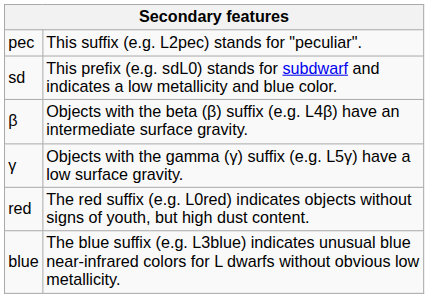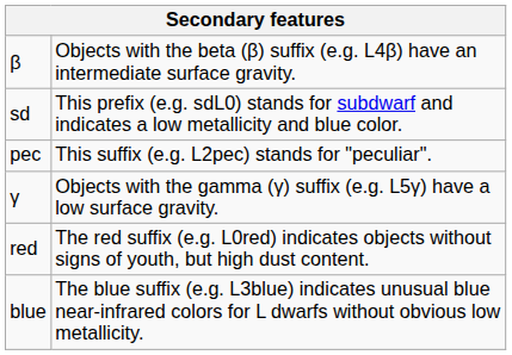rows swapped: pec <-> β
